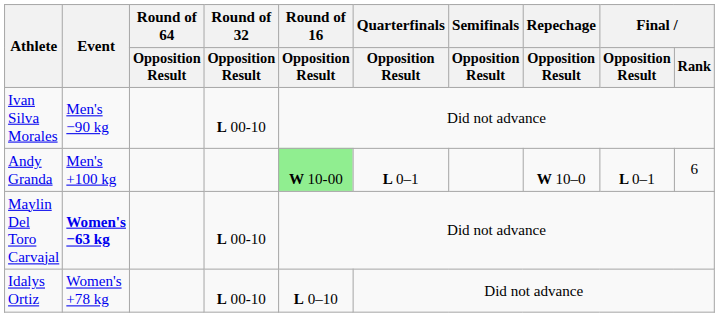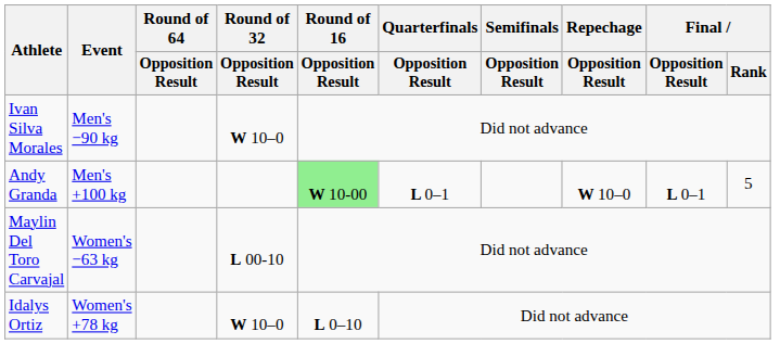Ivan Silva Morales | Round of 32 / Opposition Result: L 00-10 -> W 10–0
Andy Granda | Final / Rank: 6 -> 5
Maylin Del Toro Carvajal | Event: bold -> normal
Idalys Ortiz | Round of 32 / Opposition Result: L 00-10 -> W 10–0
